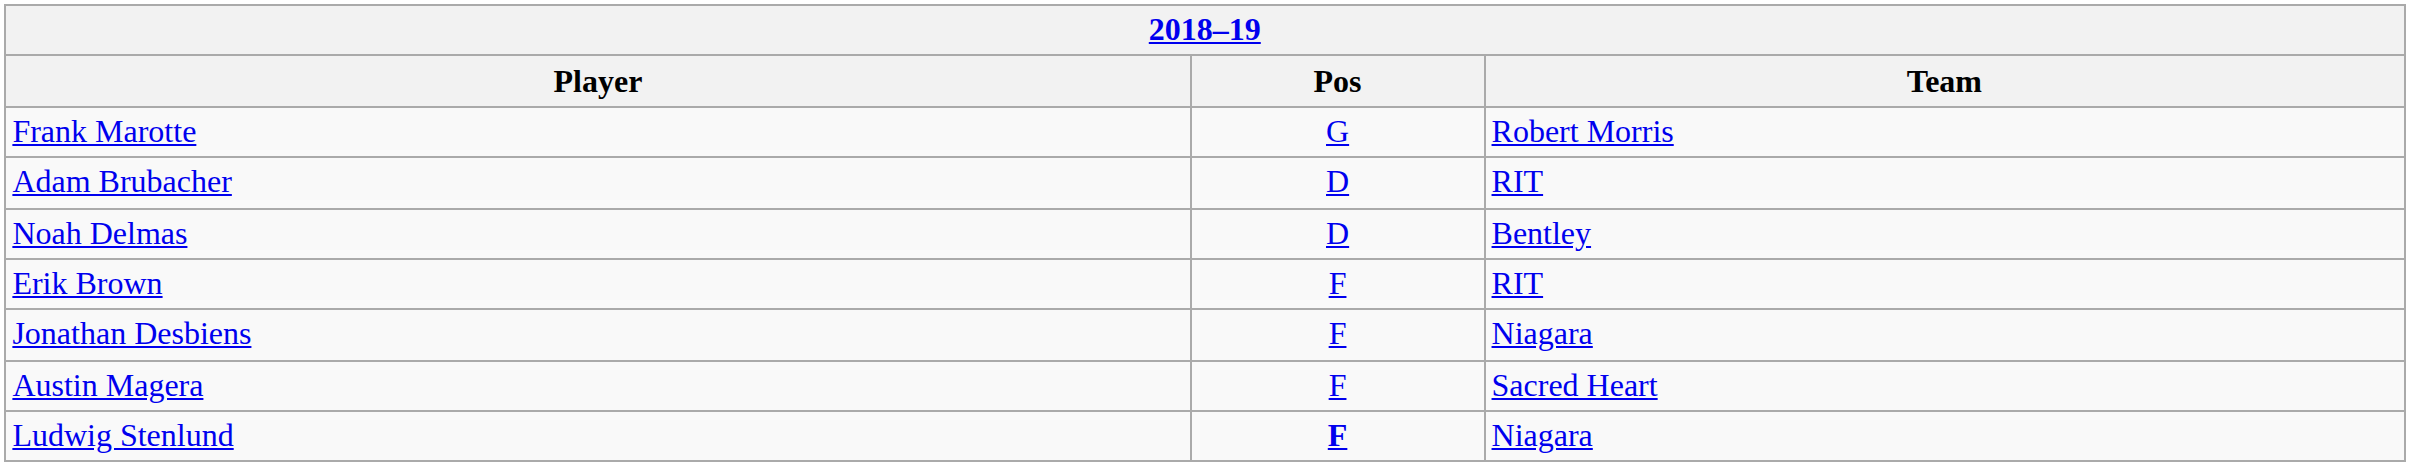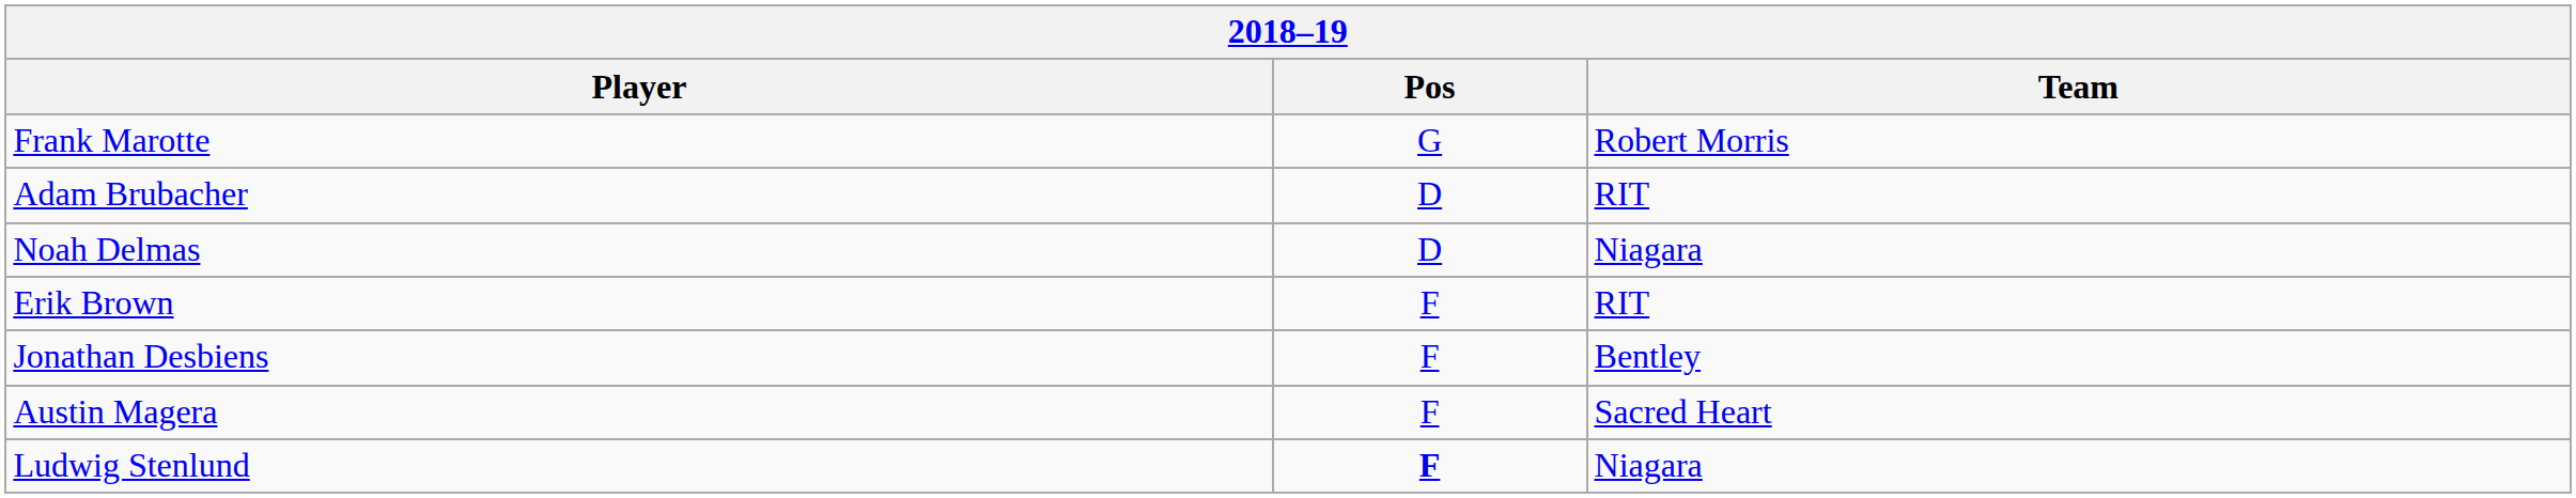Noah Delmas | Team: Bentley -> Niagara
Jonathan Desbiens | Team: Niagara -> Bentley
